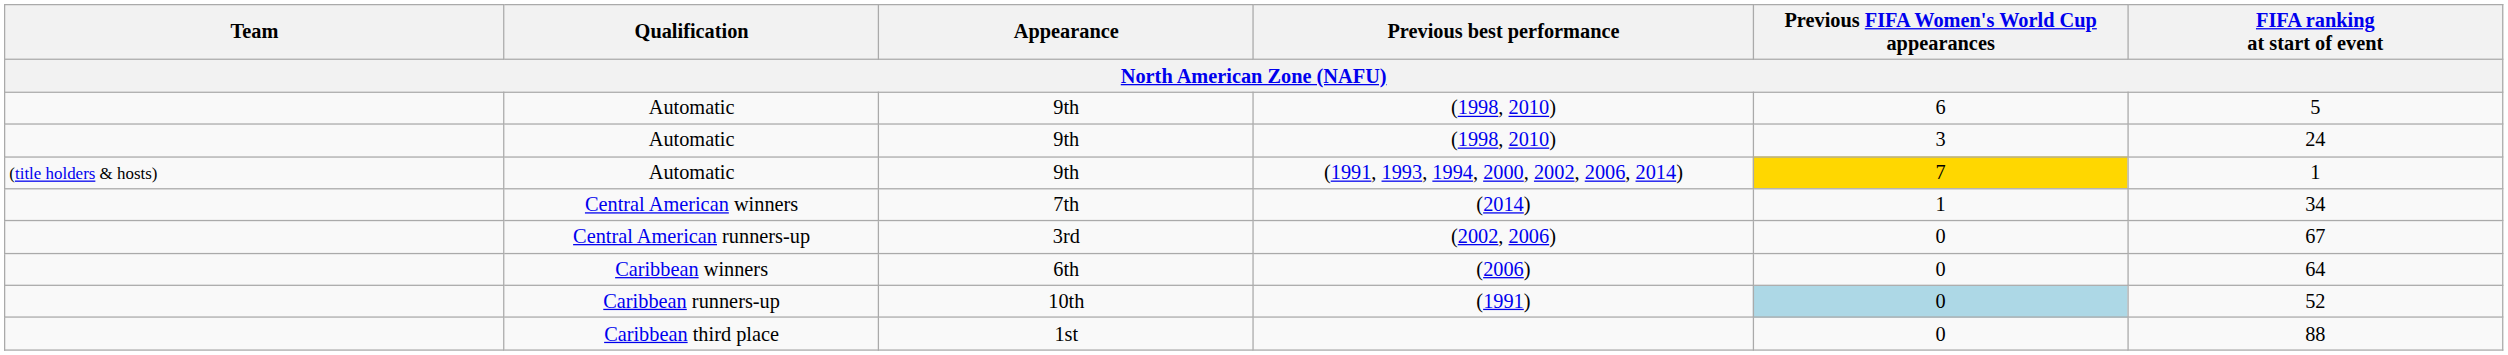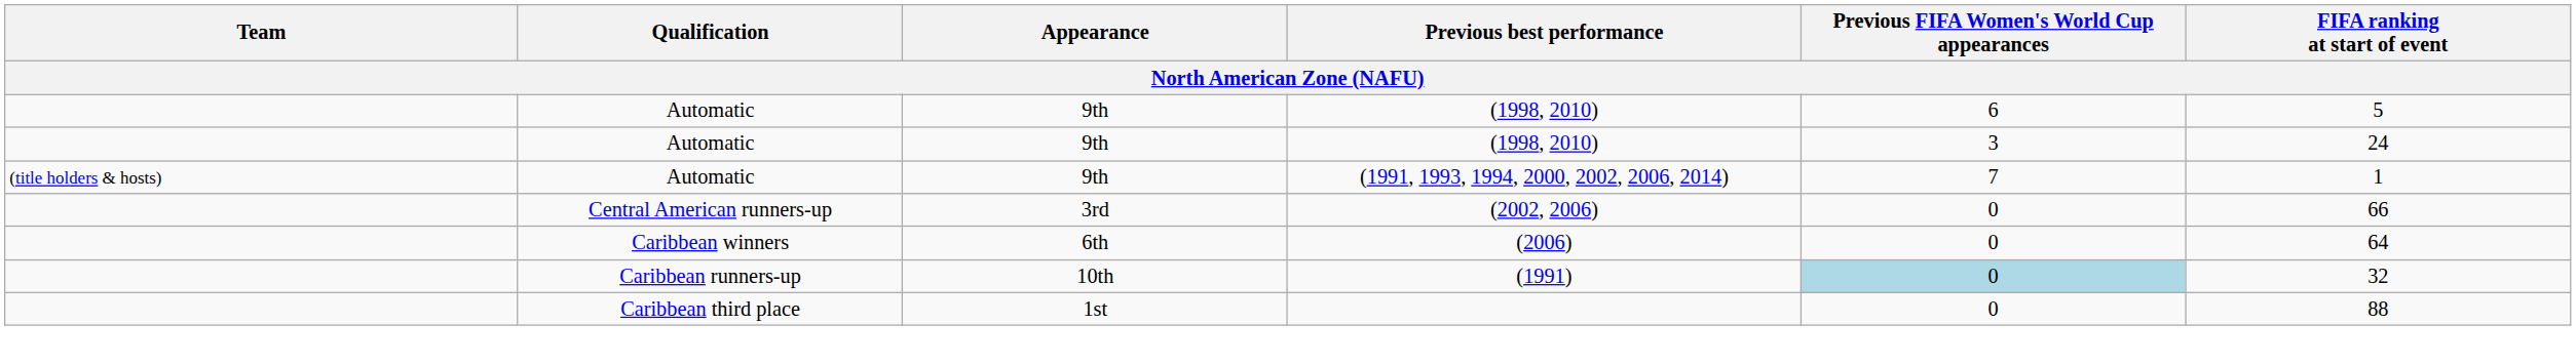(1991, 1993, 1994, 2000, 2002, 2006, 2014) | Previous FIFA Women's World Cup appearances: gold background -> no background
- row: Central American winners | 7th | (2014) | 1 | 34
(2002, 2006) | FIFA ranking at start of event: 67 -> 66
(1991) | FIFA ranking at start of event: 52 -> 32
